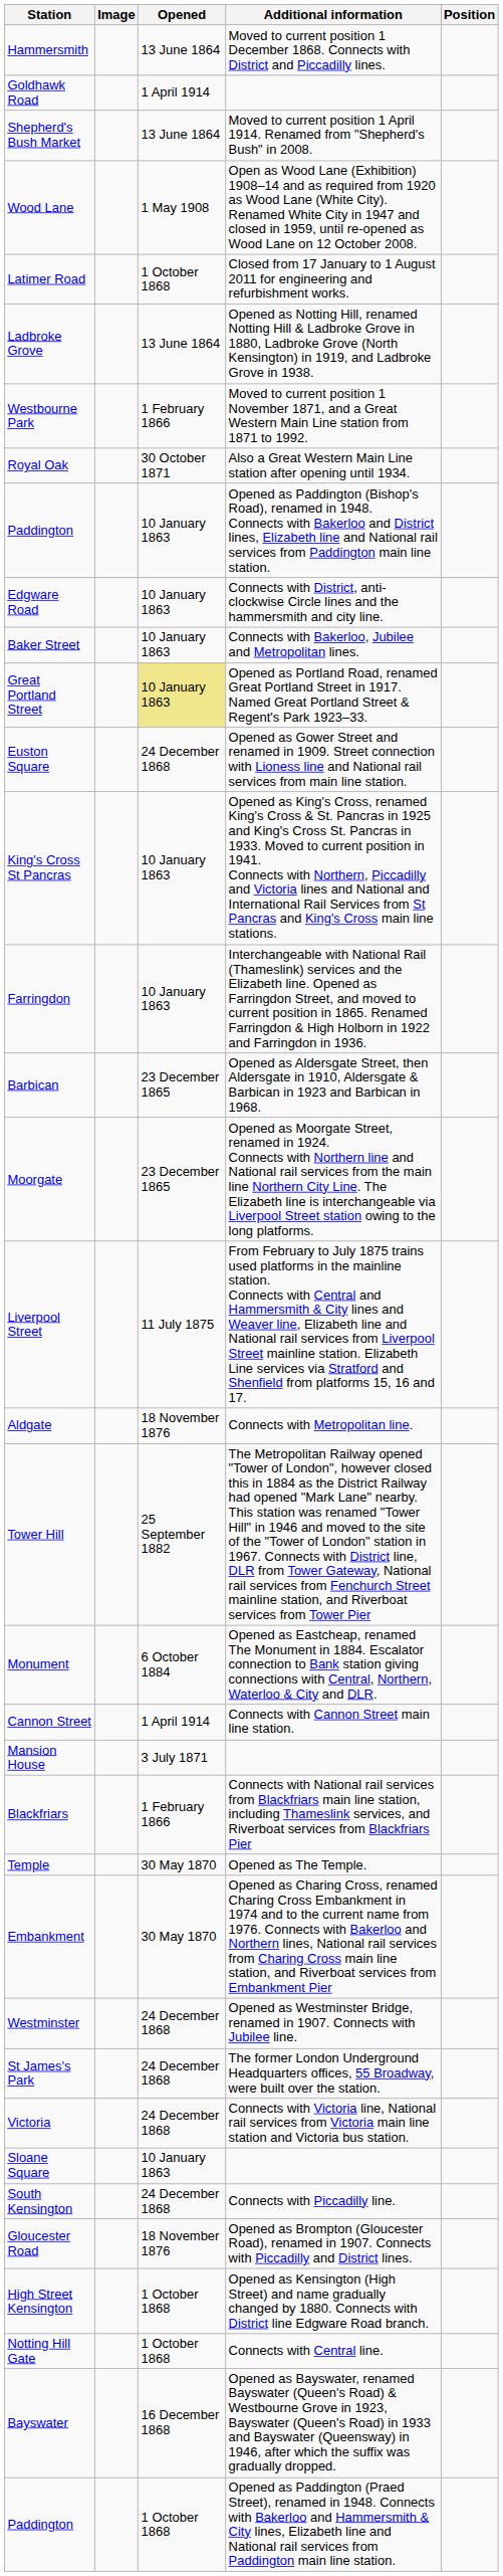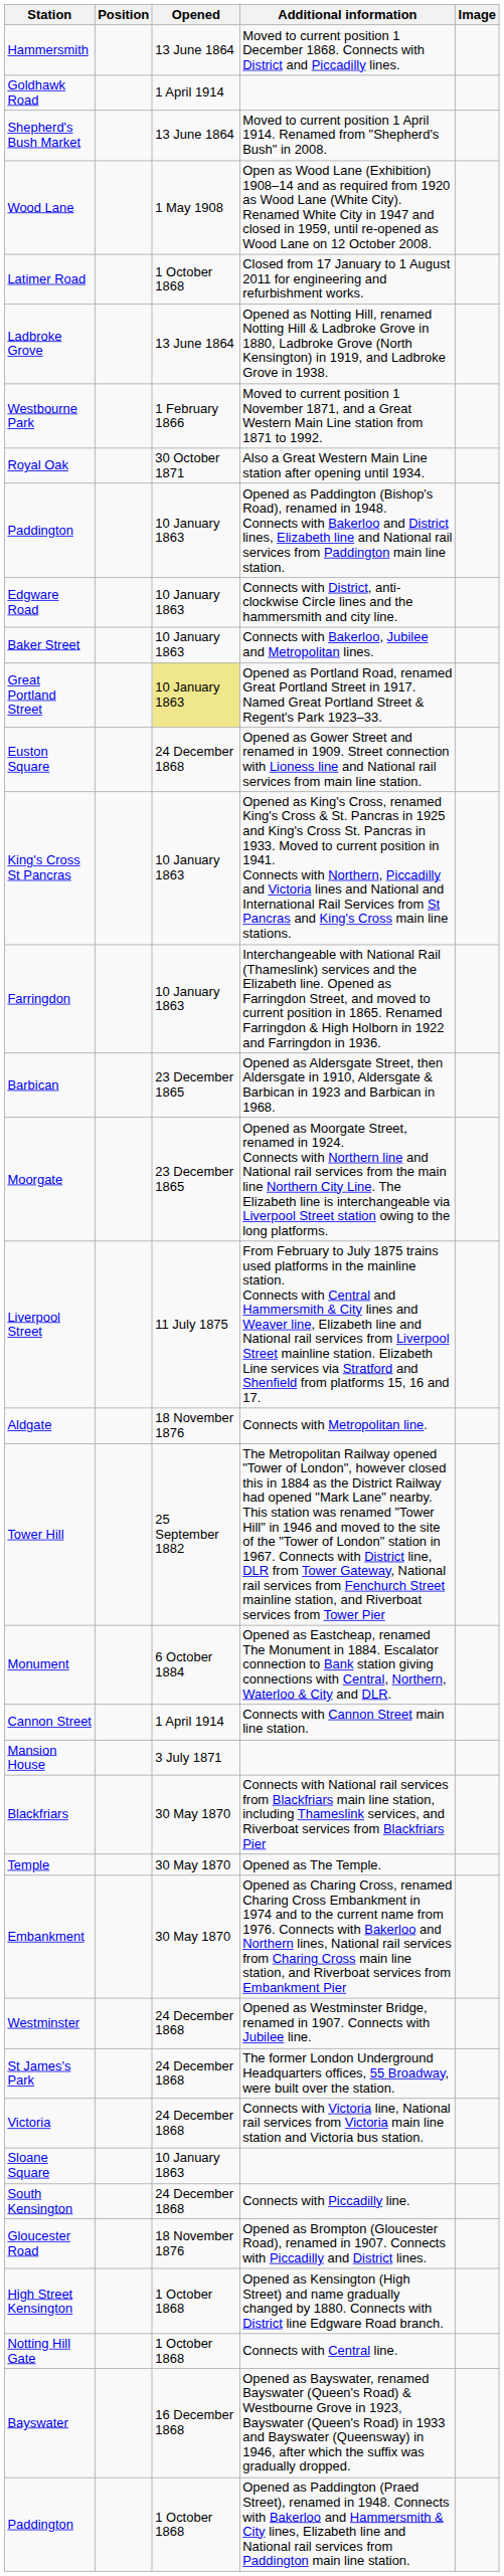columns swapped: Image <-> Position
Blackfriars | Opened: 1 February 1866 -> 30 May 1870
